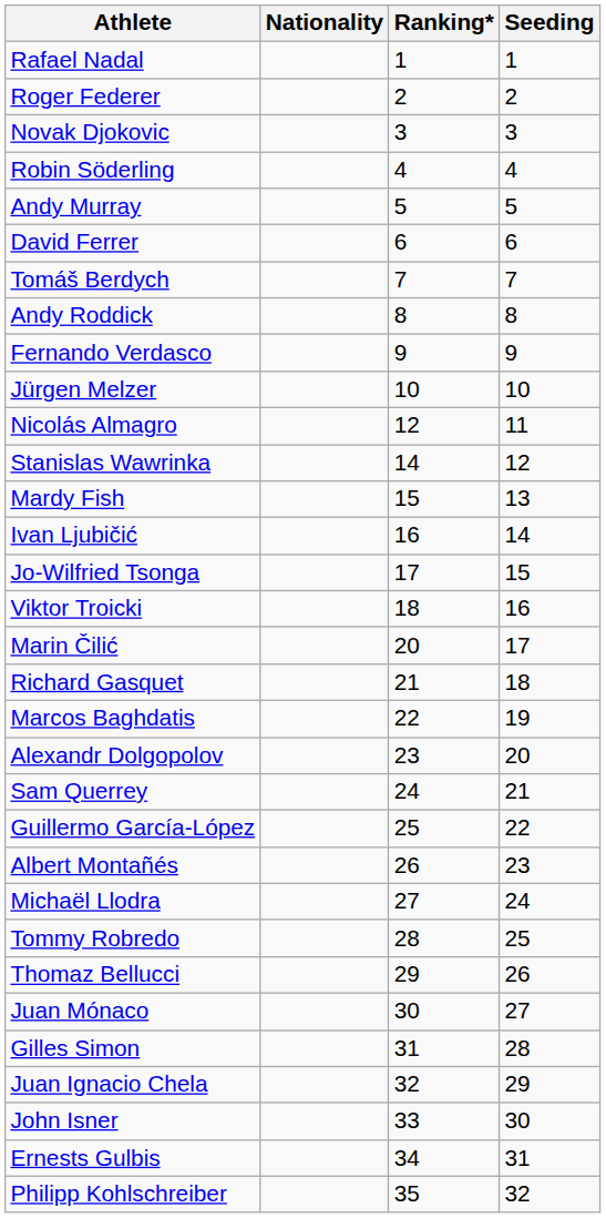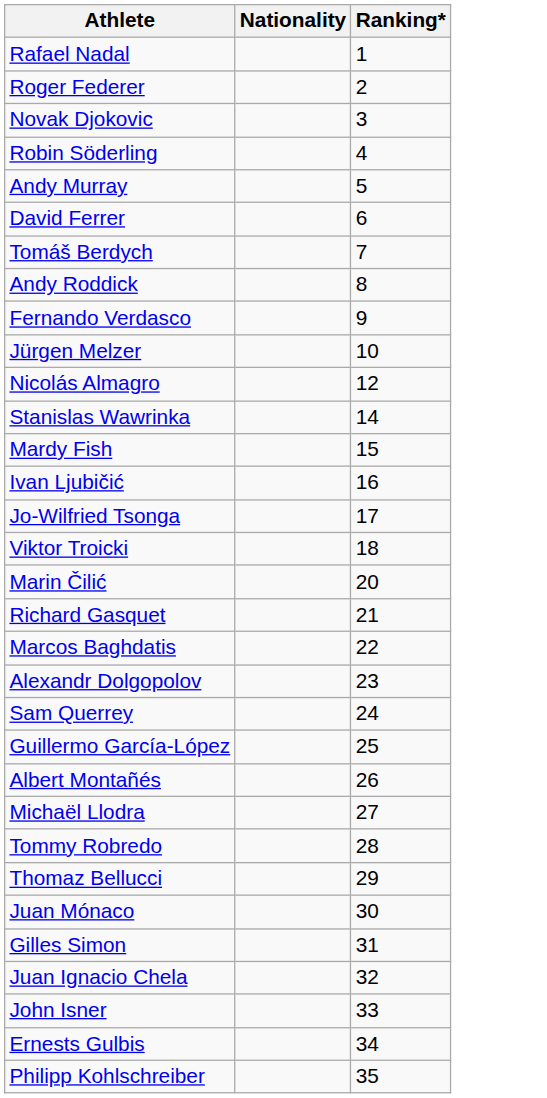- column: Seeding | 1 | 2 | 3 | 4 | 5 | 6 | 7 | 8 | 9 | 10 | 11 | 12 | 13 | 14 | 15 | 16 | 17 | 18 | 19 | 20 | 21 | 22 | 23 | 24 | 25 | 26 | 27 | 28 | 29 | 30 | 31 | 32
